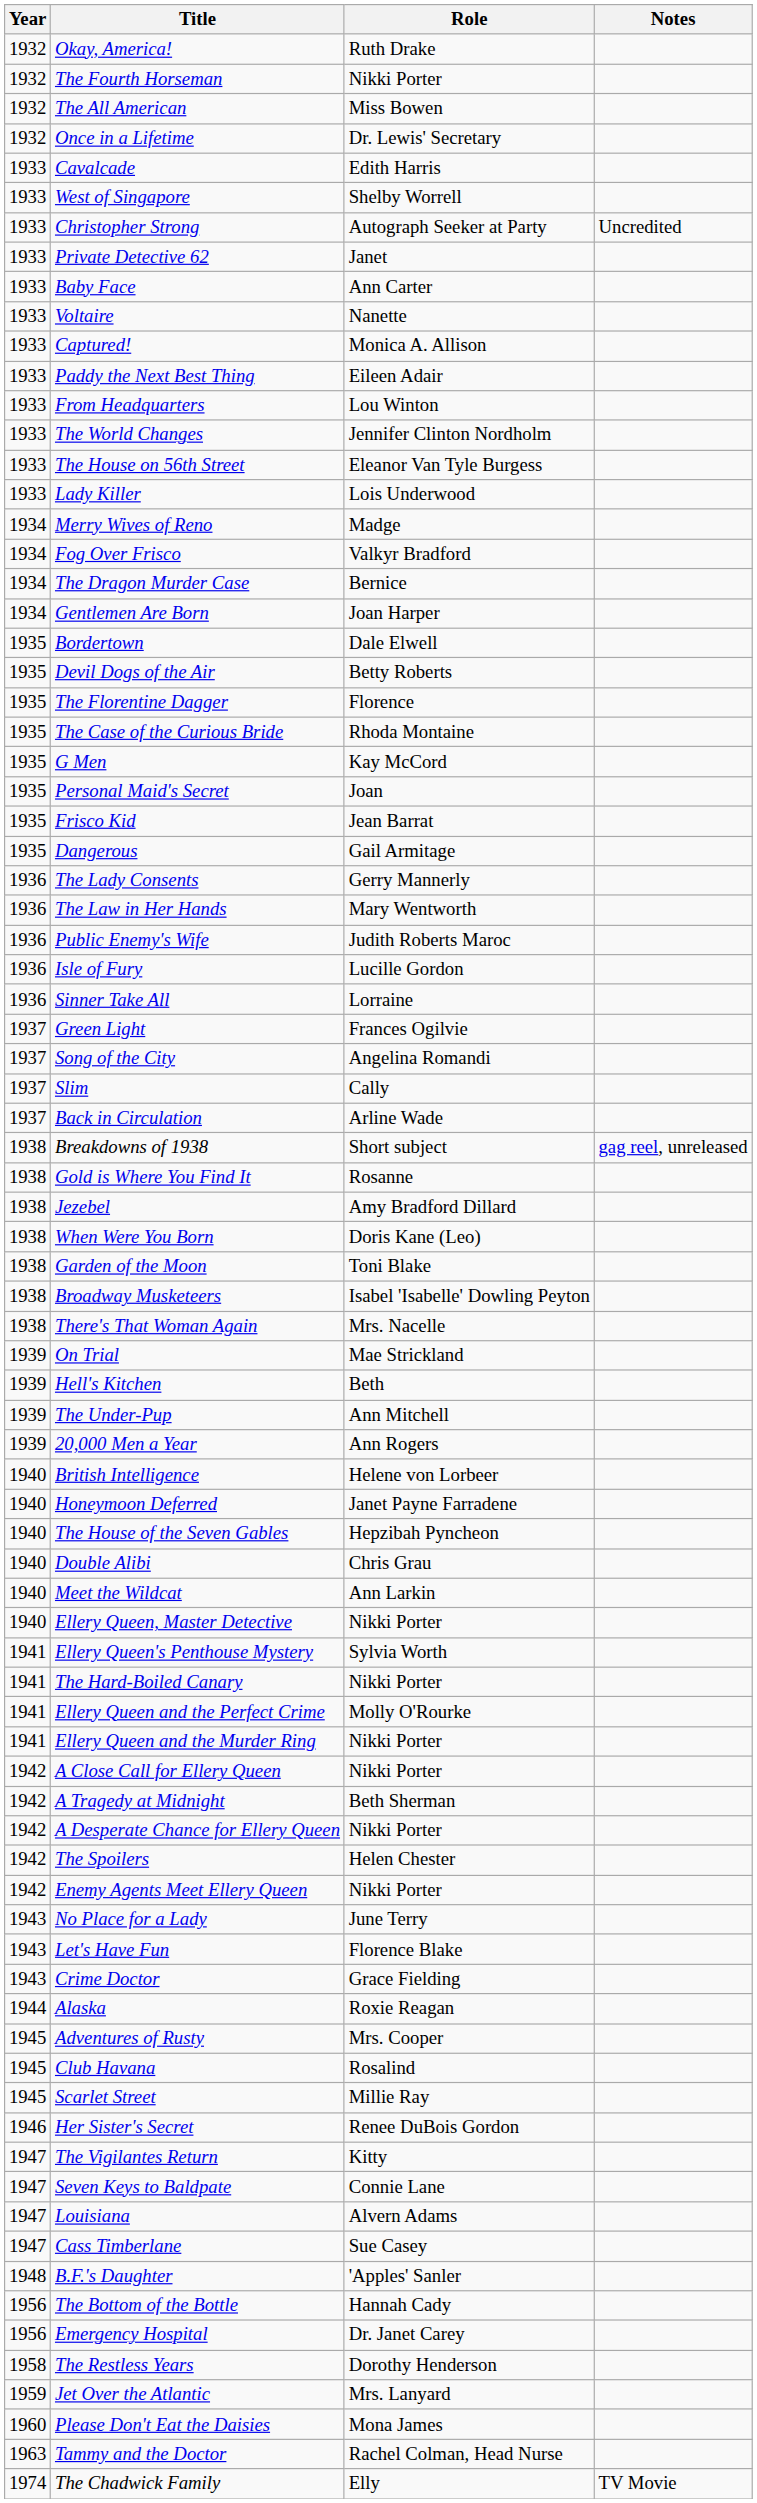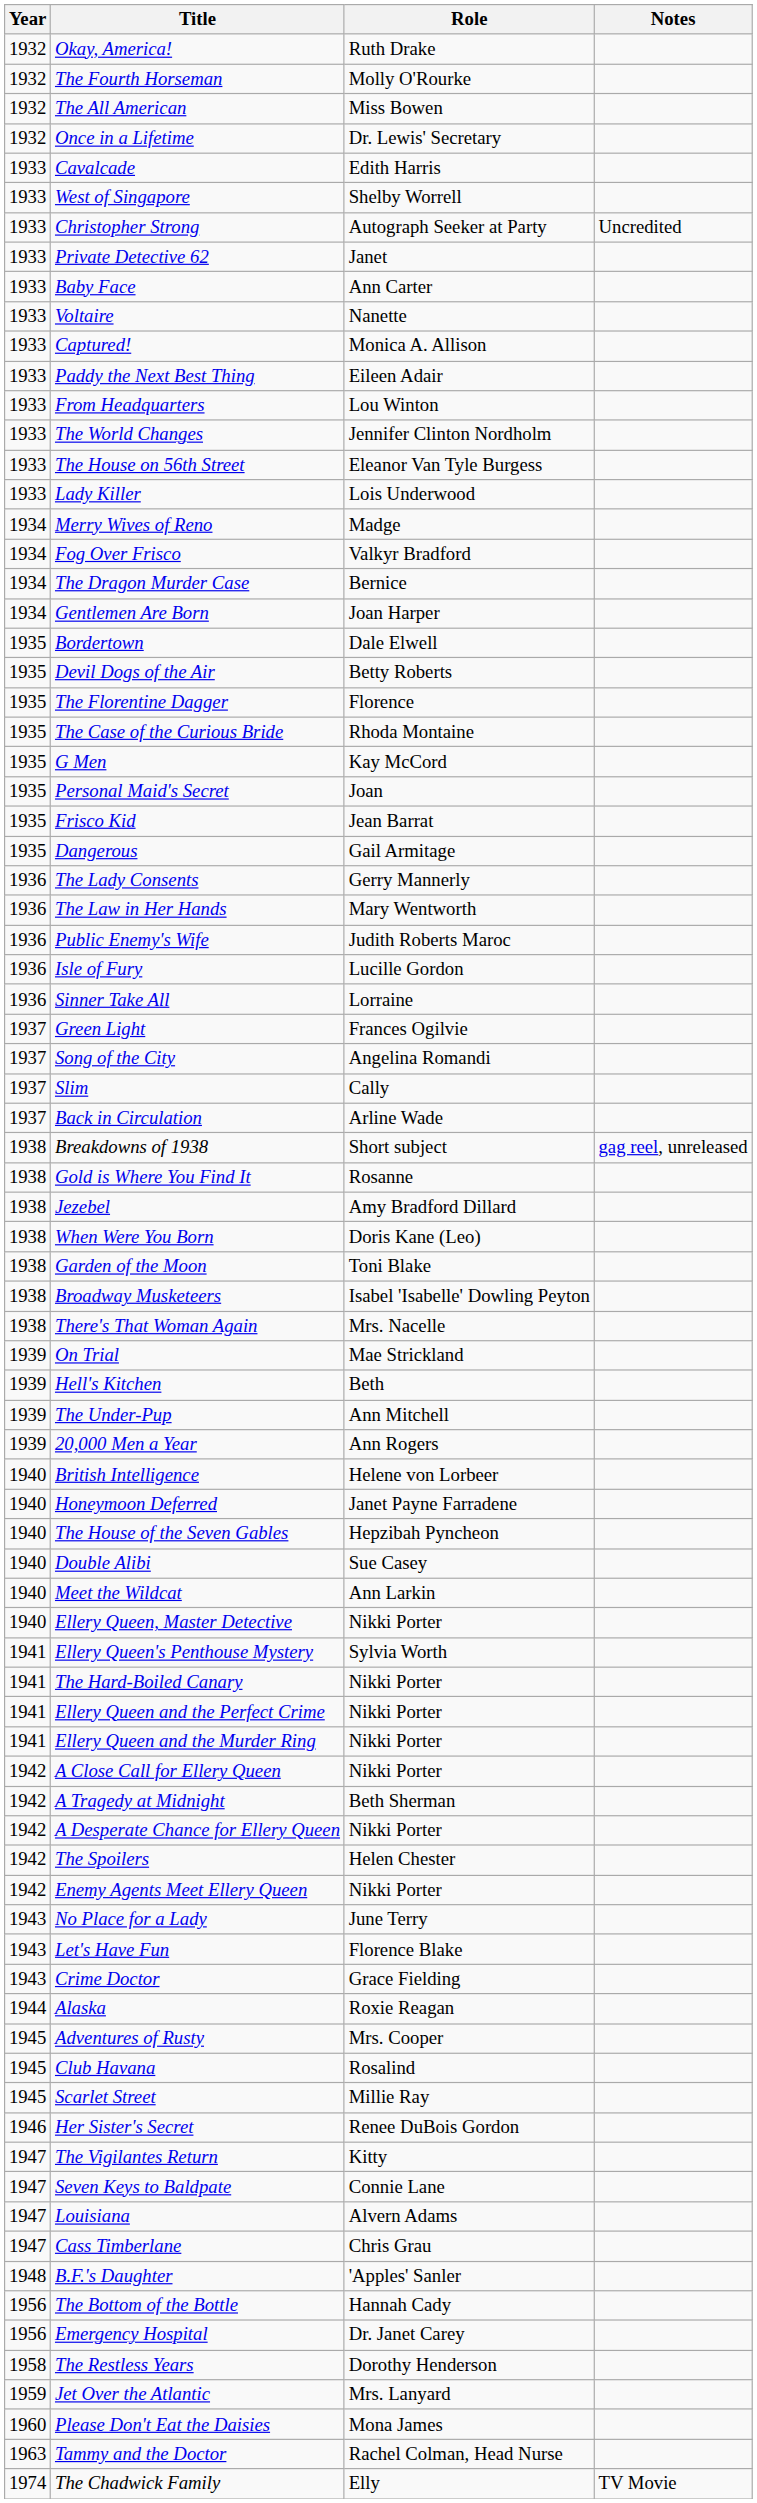The Fourth Horseman | Role: Nikki Porter -> Molly O'Rourke
Double Alibi | Role: Chris Grau -> Sue Casey
Ellery Queen and the Perfect Crime | Role: Molly O'Rourke -> Nikki Porter
Cass Timberlane | Role: Sue Casey -> Chris Grau
